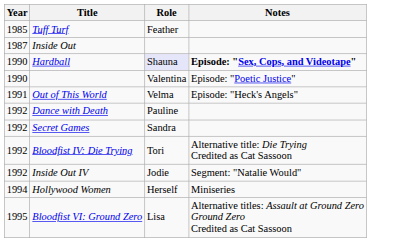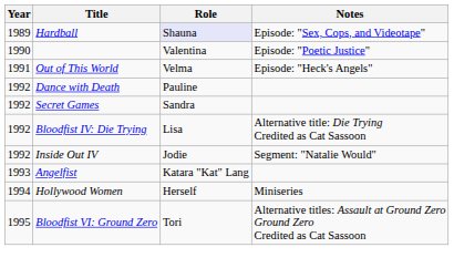- row: 1985 | Tuff Turf | Feather
- row: 1987 | Inside Out
Hardball | Year: 1990 -> 1989
Hardball | Notes: bold -> normal
Bloodfist IV: Die Trying | Role: Tori -> Lisa
+ row: 1993 | Angelfist | Katara "Kat" Lang
Bloodfist VI: Ground Zero | Role: Lisa -> Tori
